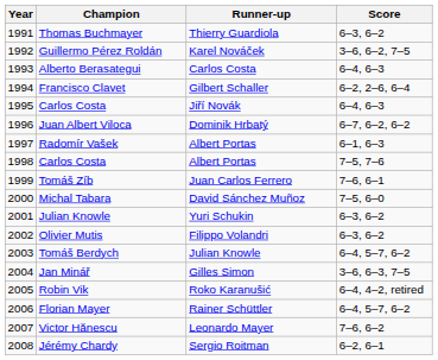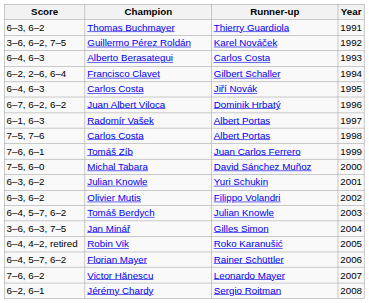columns swapped: Year <-> Score
